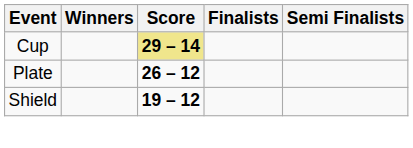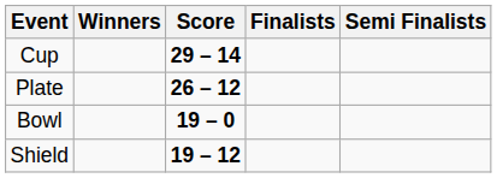Cup | Score: khaki background -> no background
+ row: Bowl | 19 – 0
